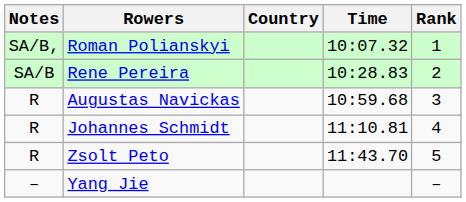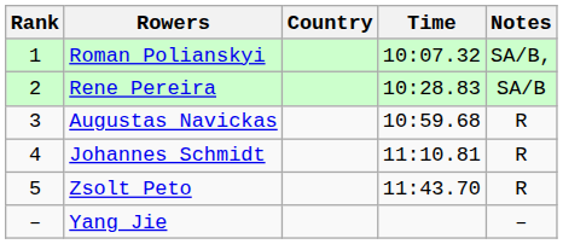columns swapped: Rank <-> Notes
